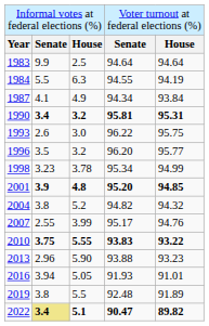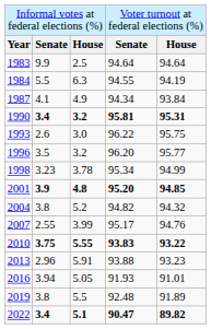2013 | column 3: 5.90 -> 5.91
2022 | column 2: khaki background -> no background
